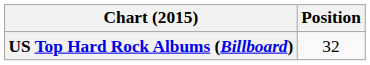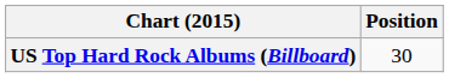US Top Hard Rock Albums (Billboard) | Position: 32 -> 30
